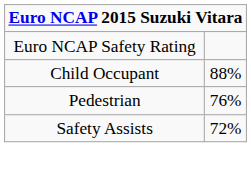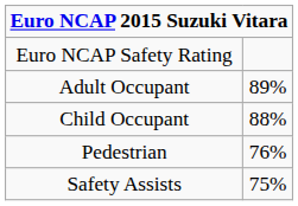+ row: Adult Occupant | 89%
Safety Assists | column 2: 72% -> 75%
